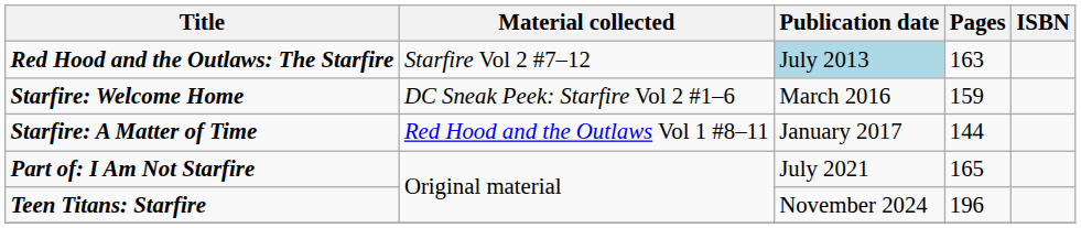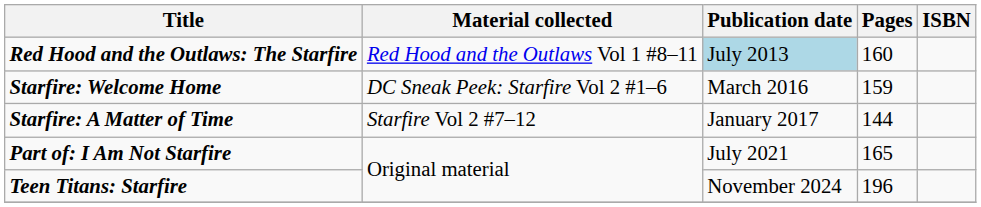Red Hood and the Outlaws: The Starfire | Material collected: Starfire Vol 2 #7–12 -> Red Hood and the Outlaws Vol 1 #8–11
Red Hood and the Outlaws: The Starfire | Pages: 163 -> 160
Starfire: A Matter of Time | Material collected: Red Hood and the Outlaws Vol 1 #8–11 -> Starfire Vol 2 #7–12
